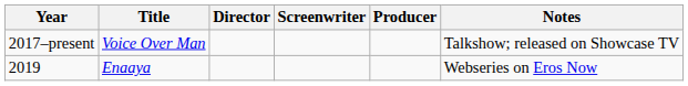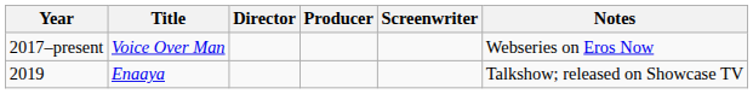columns swapped: Producer <-> Screenwriter
2017–present | Notes: Talkshow; released on Showcase TV -> Webseries on Eros Now
2019 | Notes: Webseries on Eros Now -> Talkshow; released on Showcase TV
